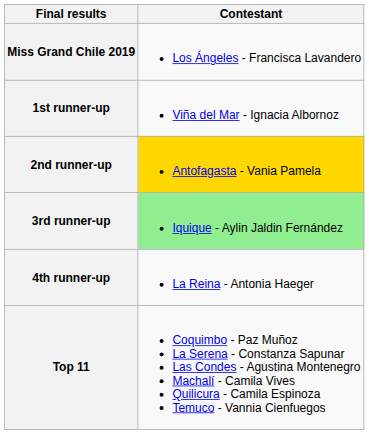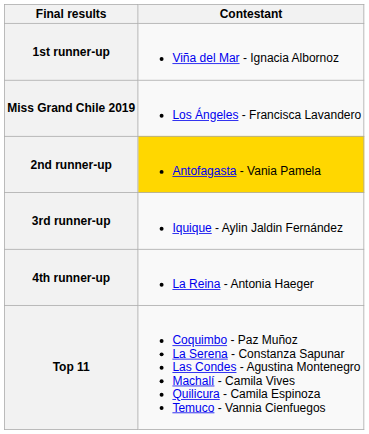rows swapped: Miss Grand Chile 2019 <-> 1st runner-up
3rd runner-up | Contestant: lightgreen background -> no background
